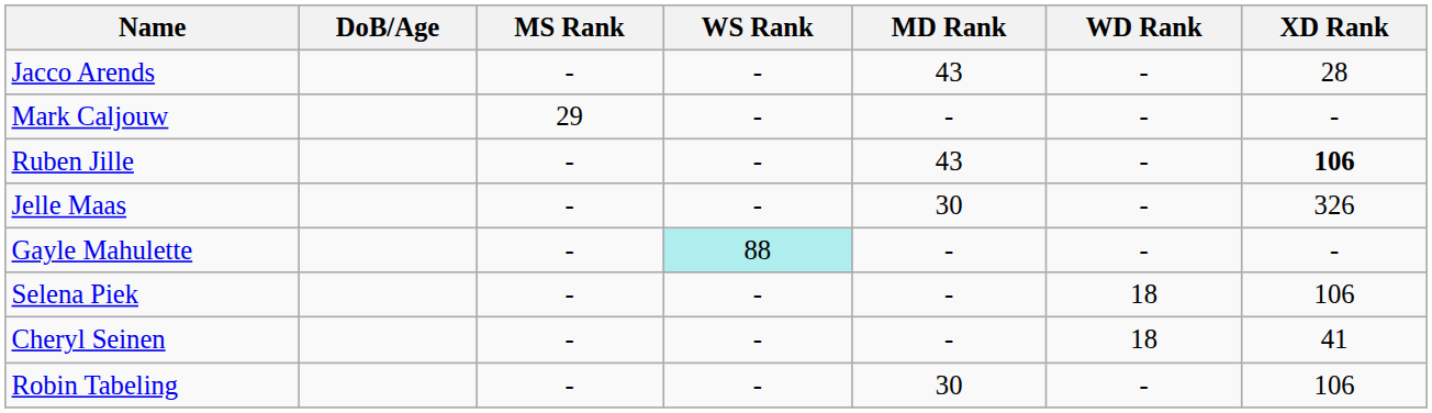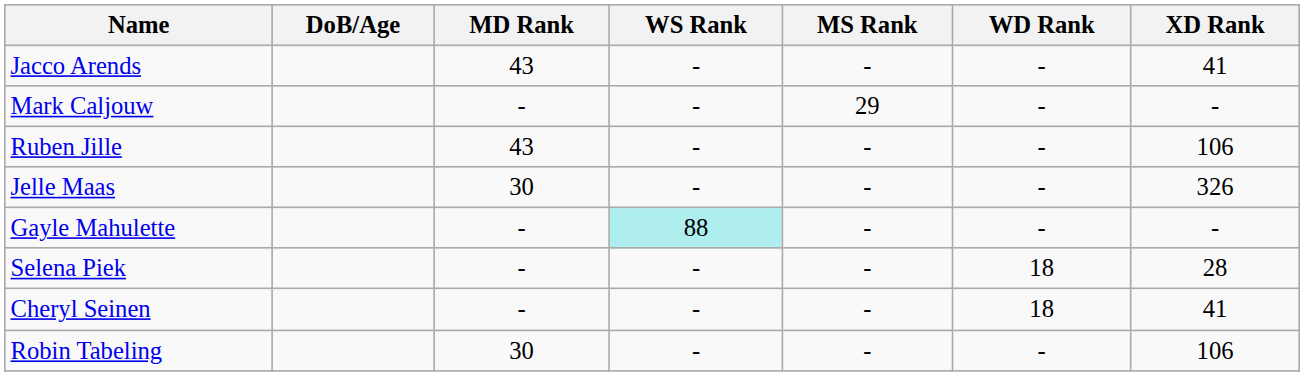columns swapped: MS Rank <-> MD Rank
Jacco Arends | XD Rank: 28 -> 41
Ruben Jille | XD Rank: bold -> normal
Selena Piek | XD Rank: 106 -> 28
